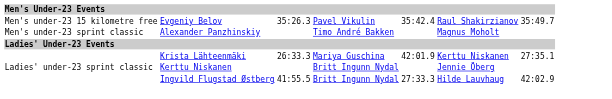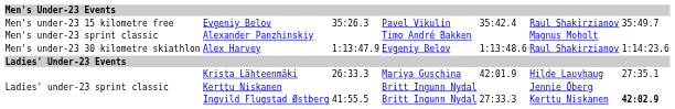+ row: Men's under-23 30 kilometre skiathlon | Alex Harvey | 1:13:47.9 | Evgeniy Belov | 1:13:48.6 | Raul Shakirzianov | 1:14:23.6
Krista Lähteenmäki | column 6: Kerttu Niskanen -> Hilde Lauvhaug
Ingvild Flugstad Østberg | column 6: Hilde Lauvhaug -> Kerttu Niskanen
Ingvild Flugstad Østberg | column 7: normal -> bold
